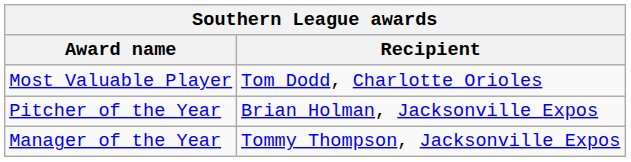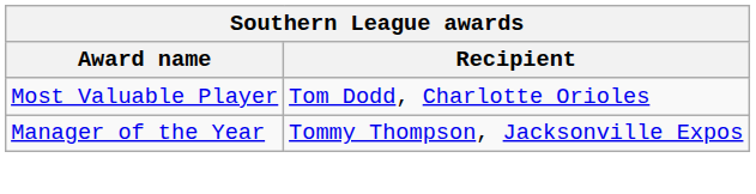- row: Pitcher of the Year | Brian Holman, Jacksonville Expos
